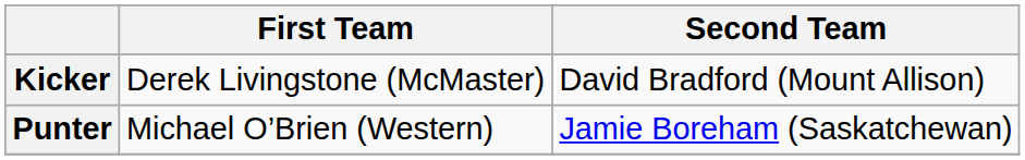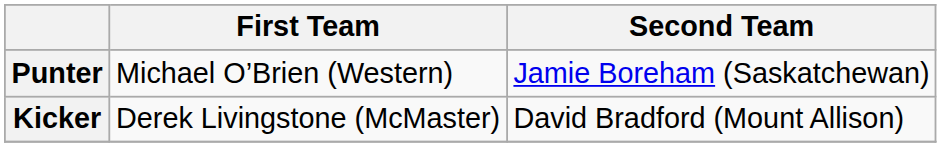rows swapped: Kicker <-> Punter
